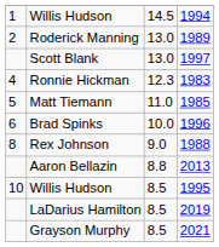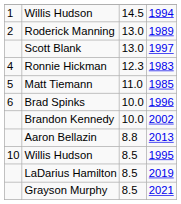+ row: Brandon Kennedy | 10.0 | 2002
- row: 8 | Rex Johnson | 9.0 | 1988
